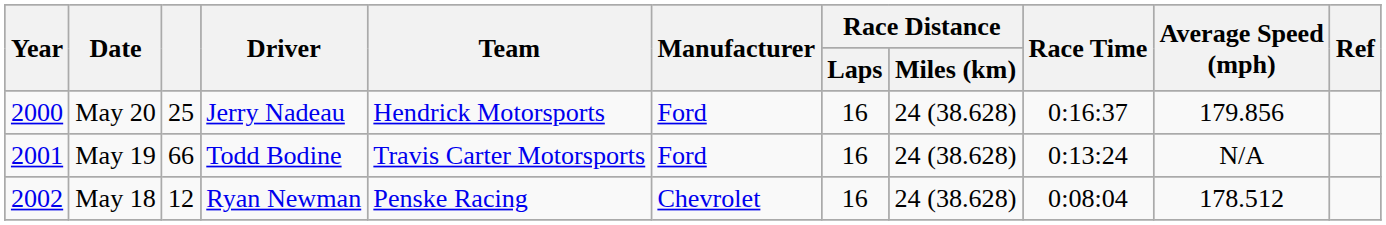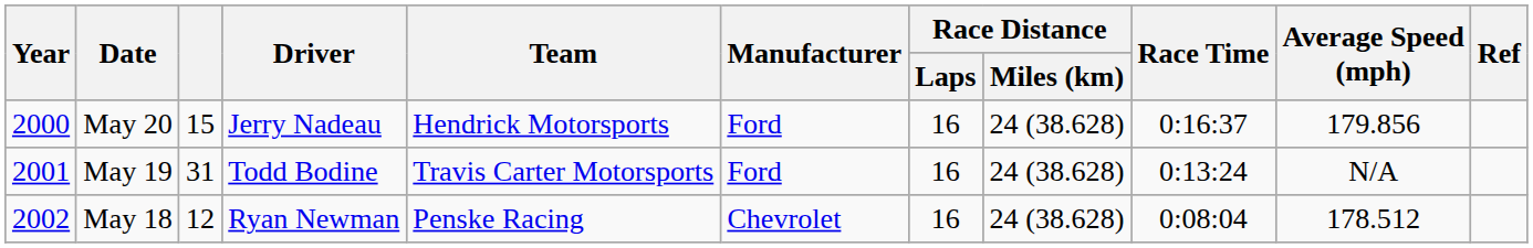May 20 | column 3: 25 -> 15
May 19 | column 3: 66 -> 31
